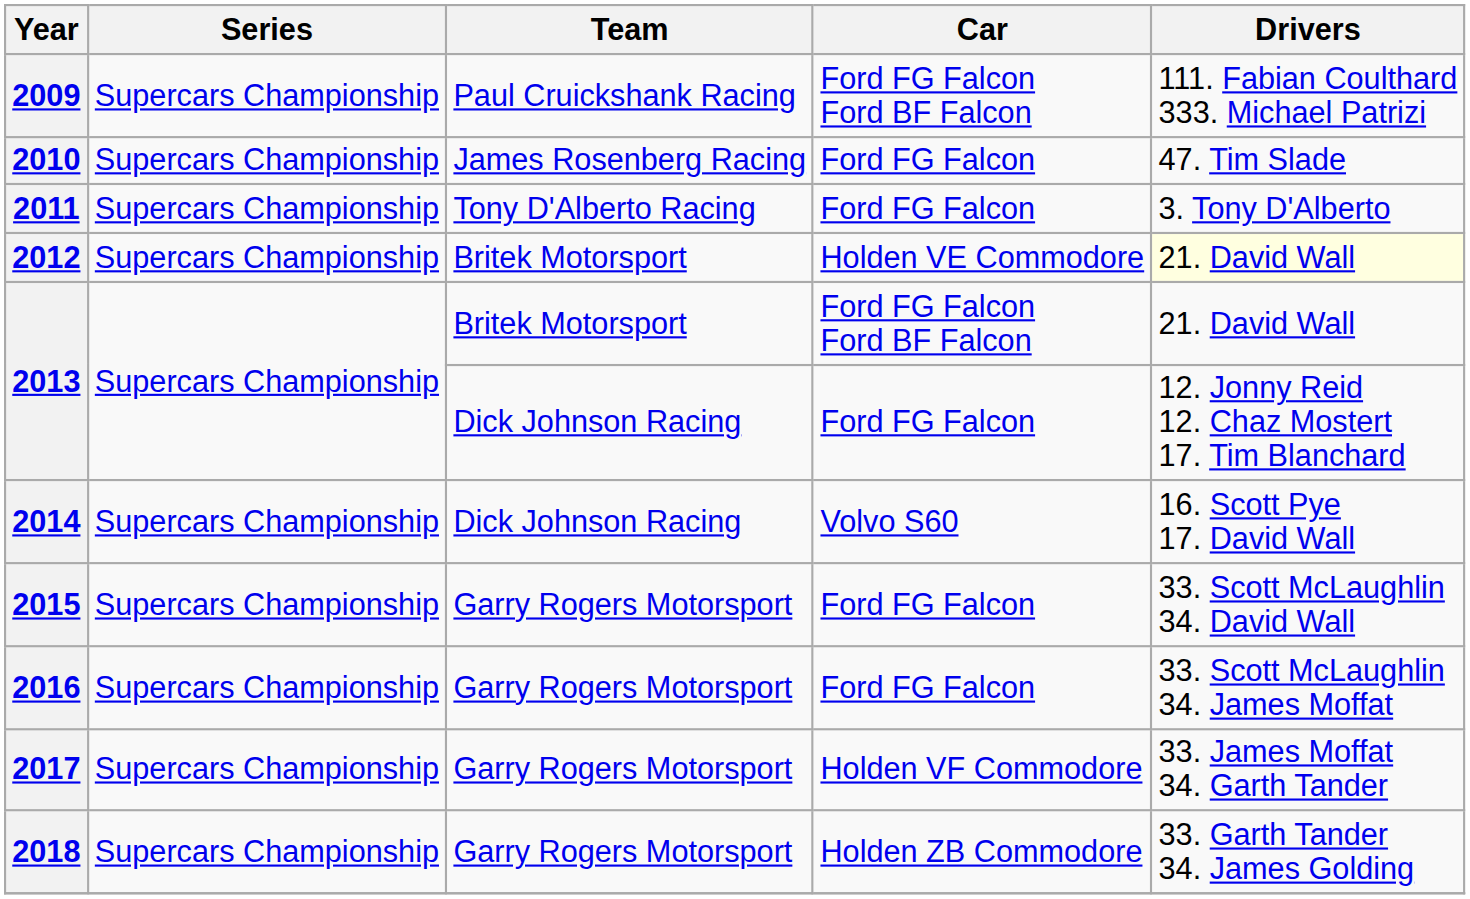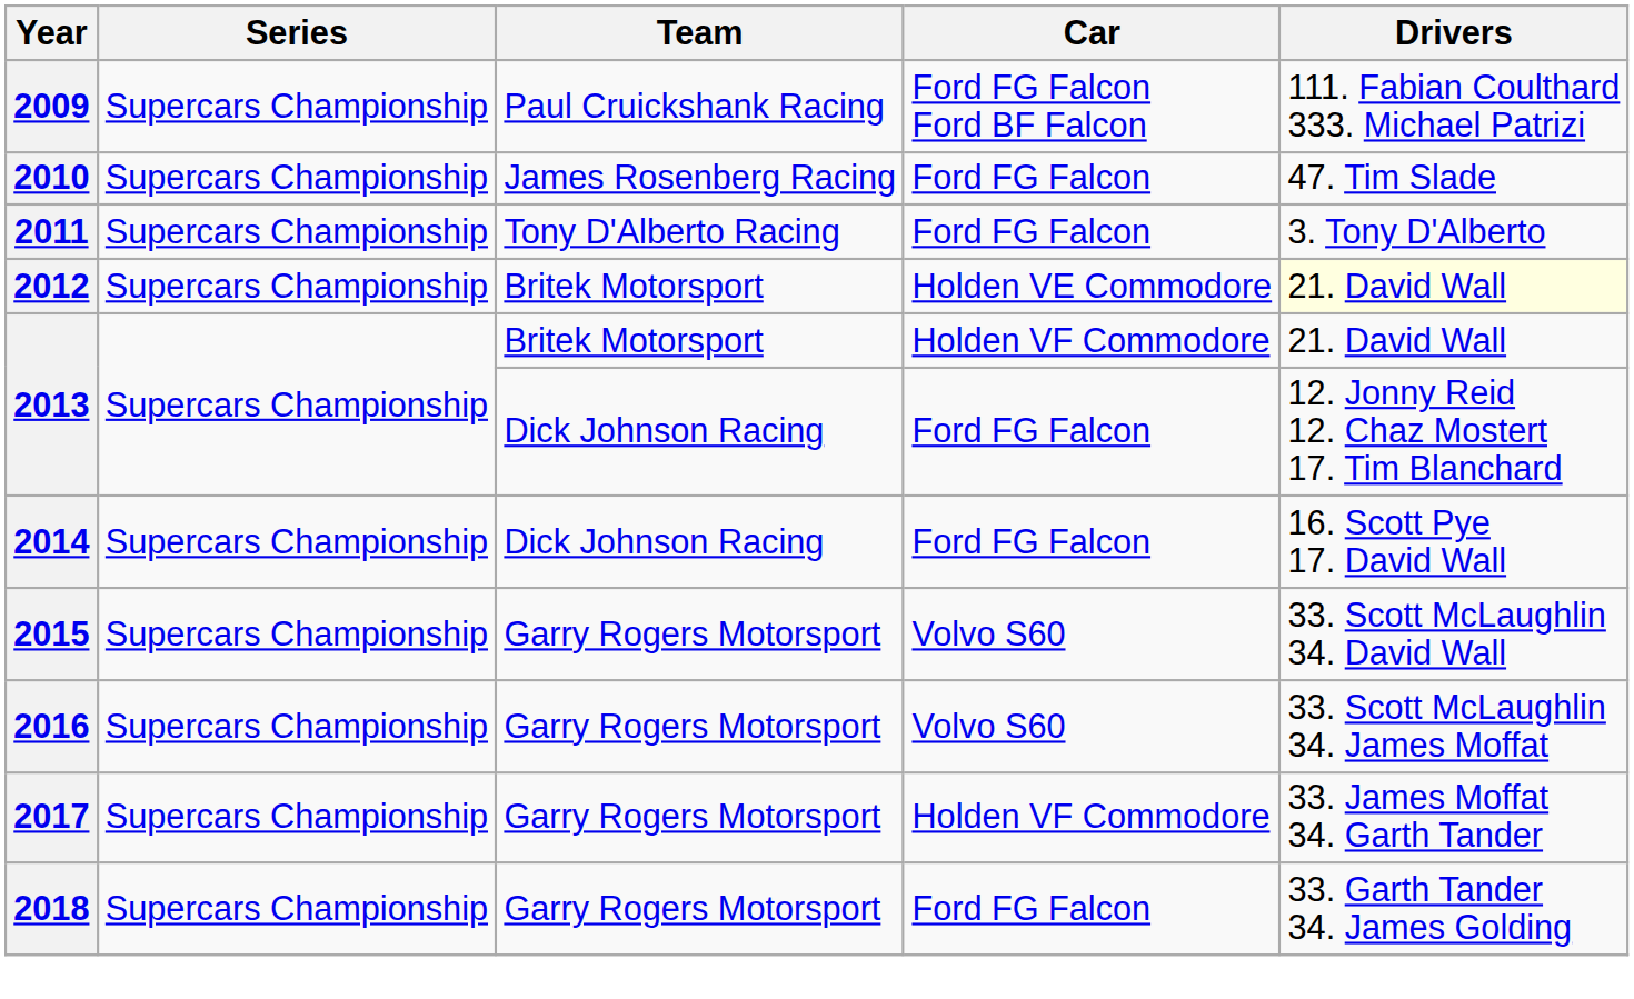2013 / Britek Motorsport | Car: Ford FG Falcon Ford BF Falcon -> Holden VF Commodore
2014 | Car: Volvo S60 -> Ford FG Falcon
2015 | Car: Ford FG Falcon -> Volvo S60
2016 | Car: Ford FG Falcon -> Volvo S60
2018 | Car: Holden ZB Commodore -> Ford FG Falcon
